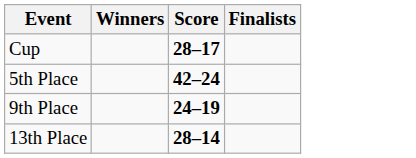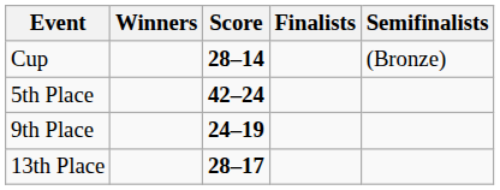+ column: Semifinalists | (Bronze)
Cup | Score: 28–17 -> 28–14
13th Place | Score: 28–14 -> 28–17
